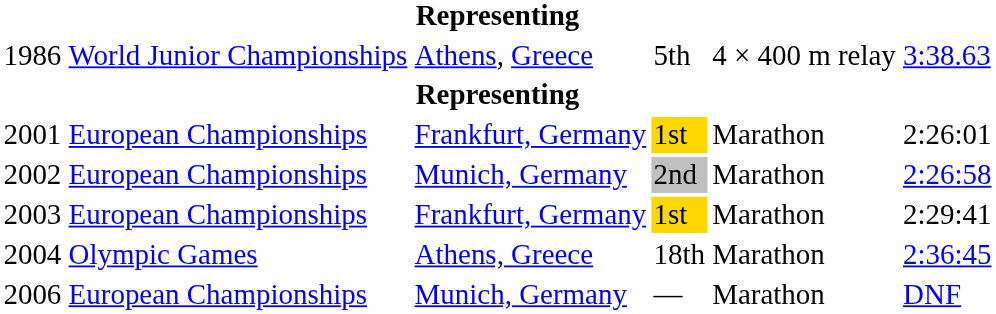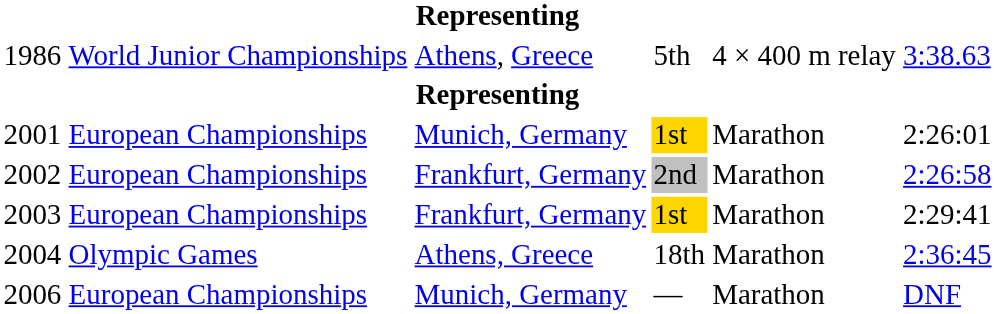2001 | column 3: Frankfurt, Germany -> Munich, Germany
2002 | column 3: Munich, Germany -> Frankfurt, Germany
